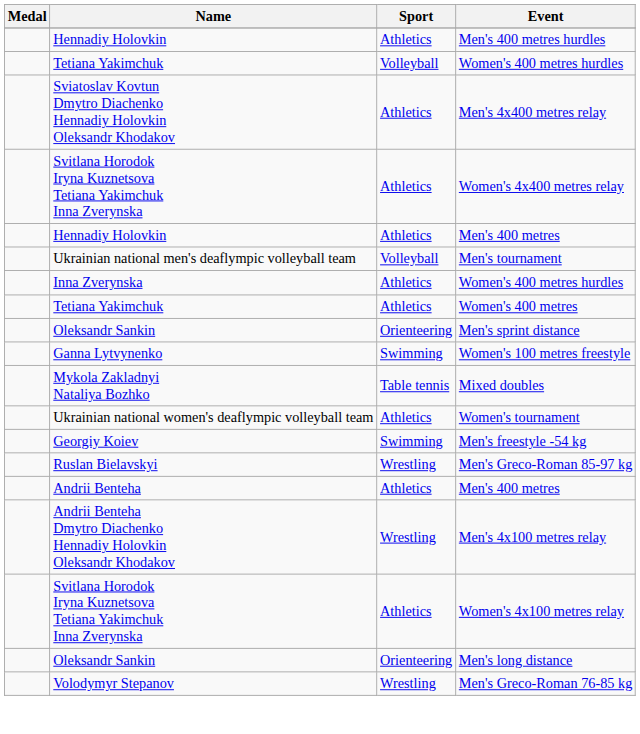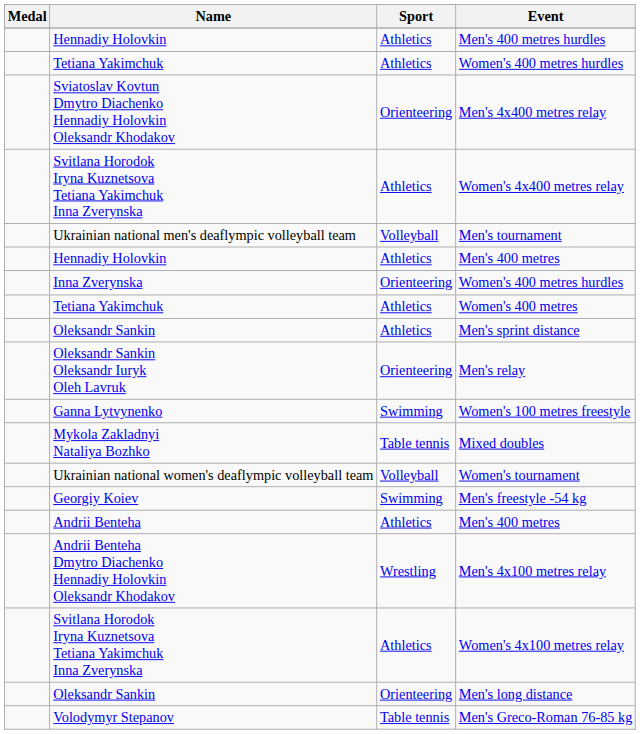Tetiana Yakimchuk / Women's 400 metres hurdles | Sport: Volleyball -> Athletics
Men's 4x400 metres relay | Sport: Athletics -> Orienteering
rows swapped: Men's tournament <-> Hennadiy Holovkin / Men's 400 metres
Inna Zverynska / Women's 400 metres hurdles | Sport: Athletics -> Orienteering
Men's sprint distance | Sport: Orienteering -> Athletics
+ row: Oleksandr Sankin Oleksandr Iuryk Oleh Lavruk | Orienteering | Men's relay
Women's tournament | Sport: Athletics -> Volleyball
- row: Ruslan Bielavskyi | Wrestling | Men's Greco-Roman 85-97 kg
Men's Greco-Roman 76-85 kg | Sport: Wrestling -> Table tennis
